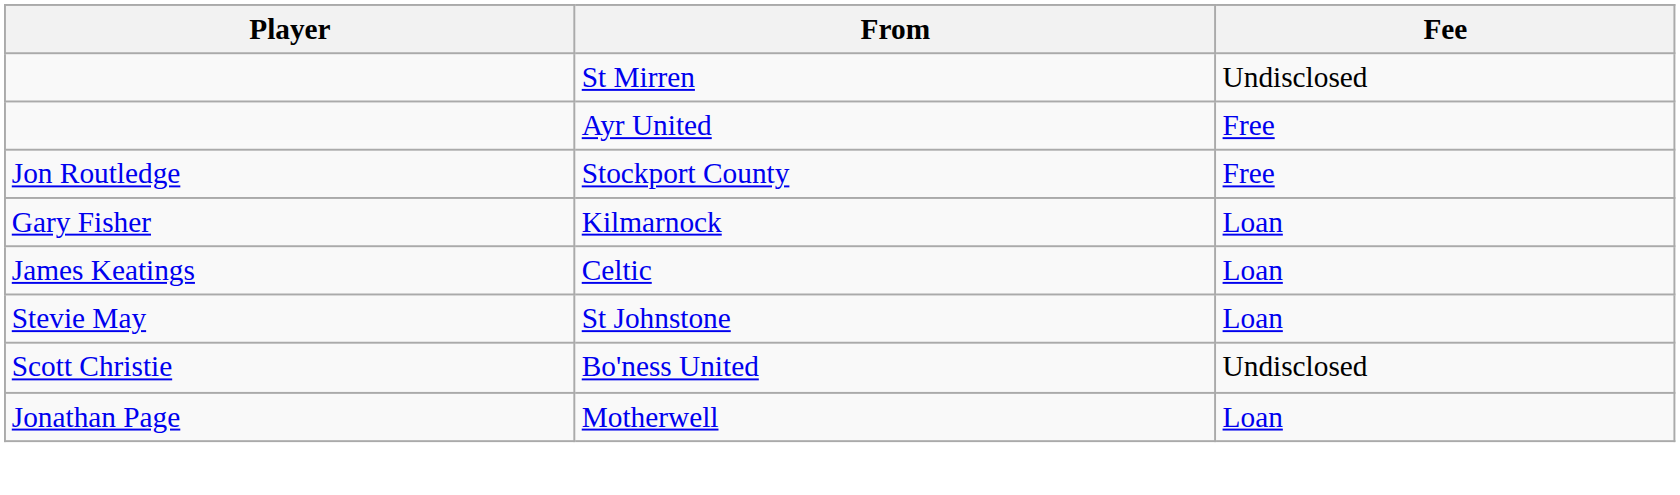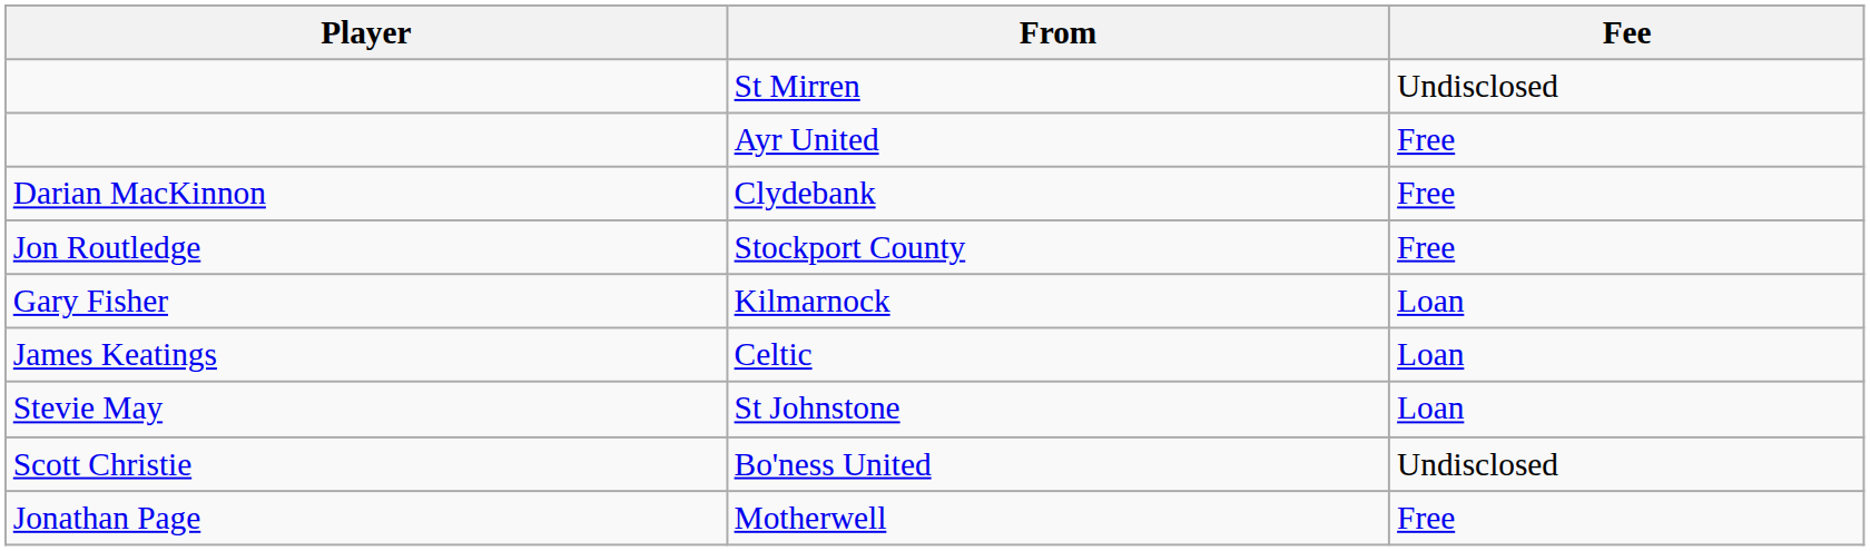+ row: Darian MacKinnon | Clydebank | Free
- row: Jonathan Page | Motherwell | Loan
+ row: Jonathan Page | Motherwell | Free
